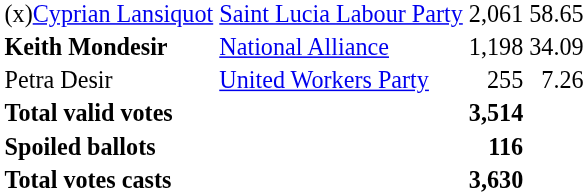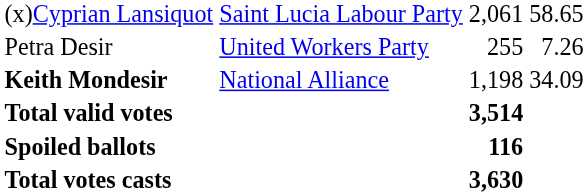rows swapped: Keith Mondesir <-> Petra Desir
